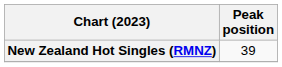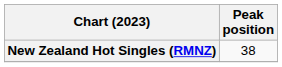New Zealand Hot Singles (RMNZ) | Peak position: 39 -> 38
